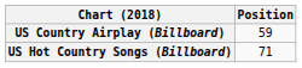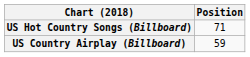rows swapped: US Country Airplay (Billboard) <-> US Hot Country Songs (Billboard)
